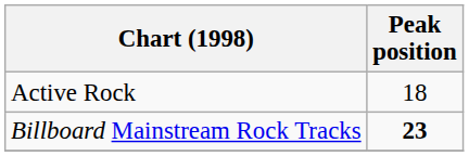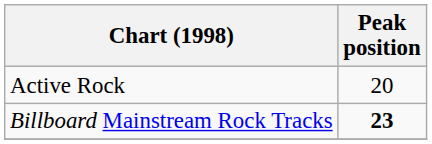Active Rock | Peak position: 18 -> 20
